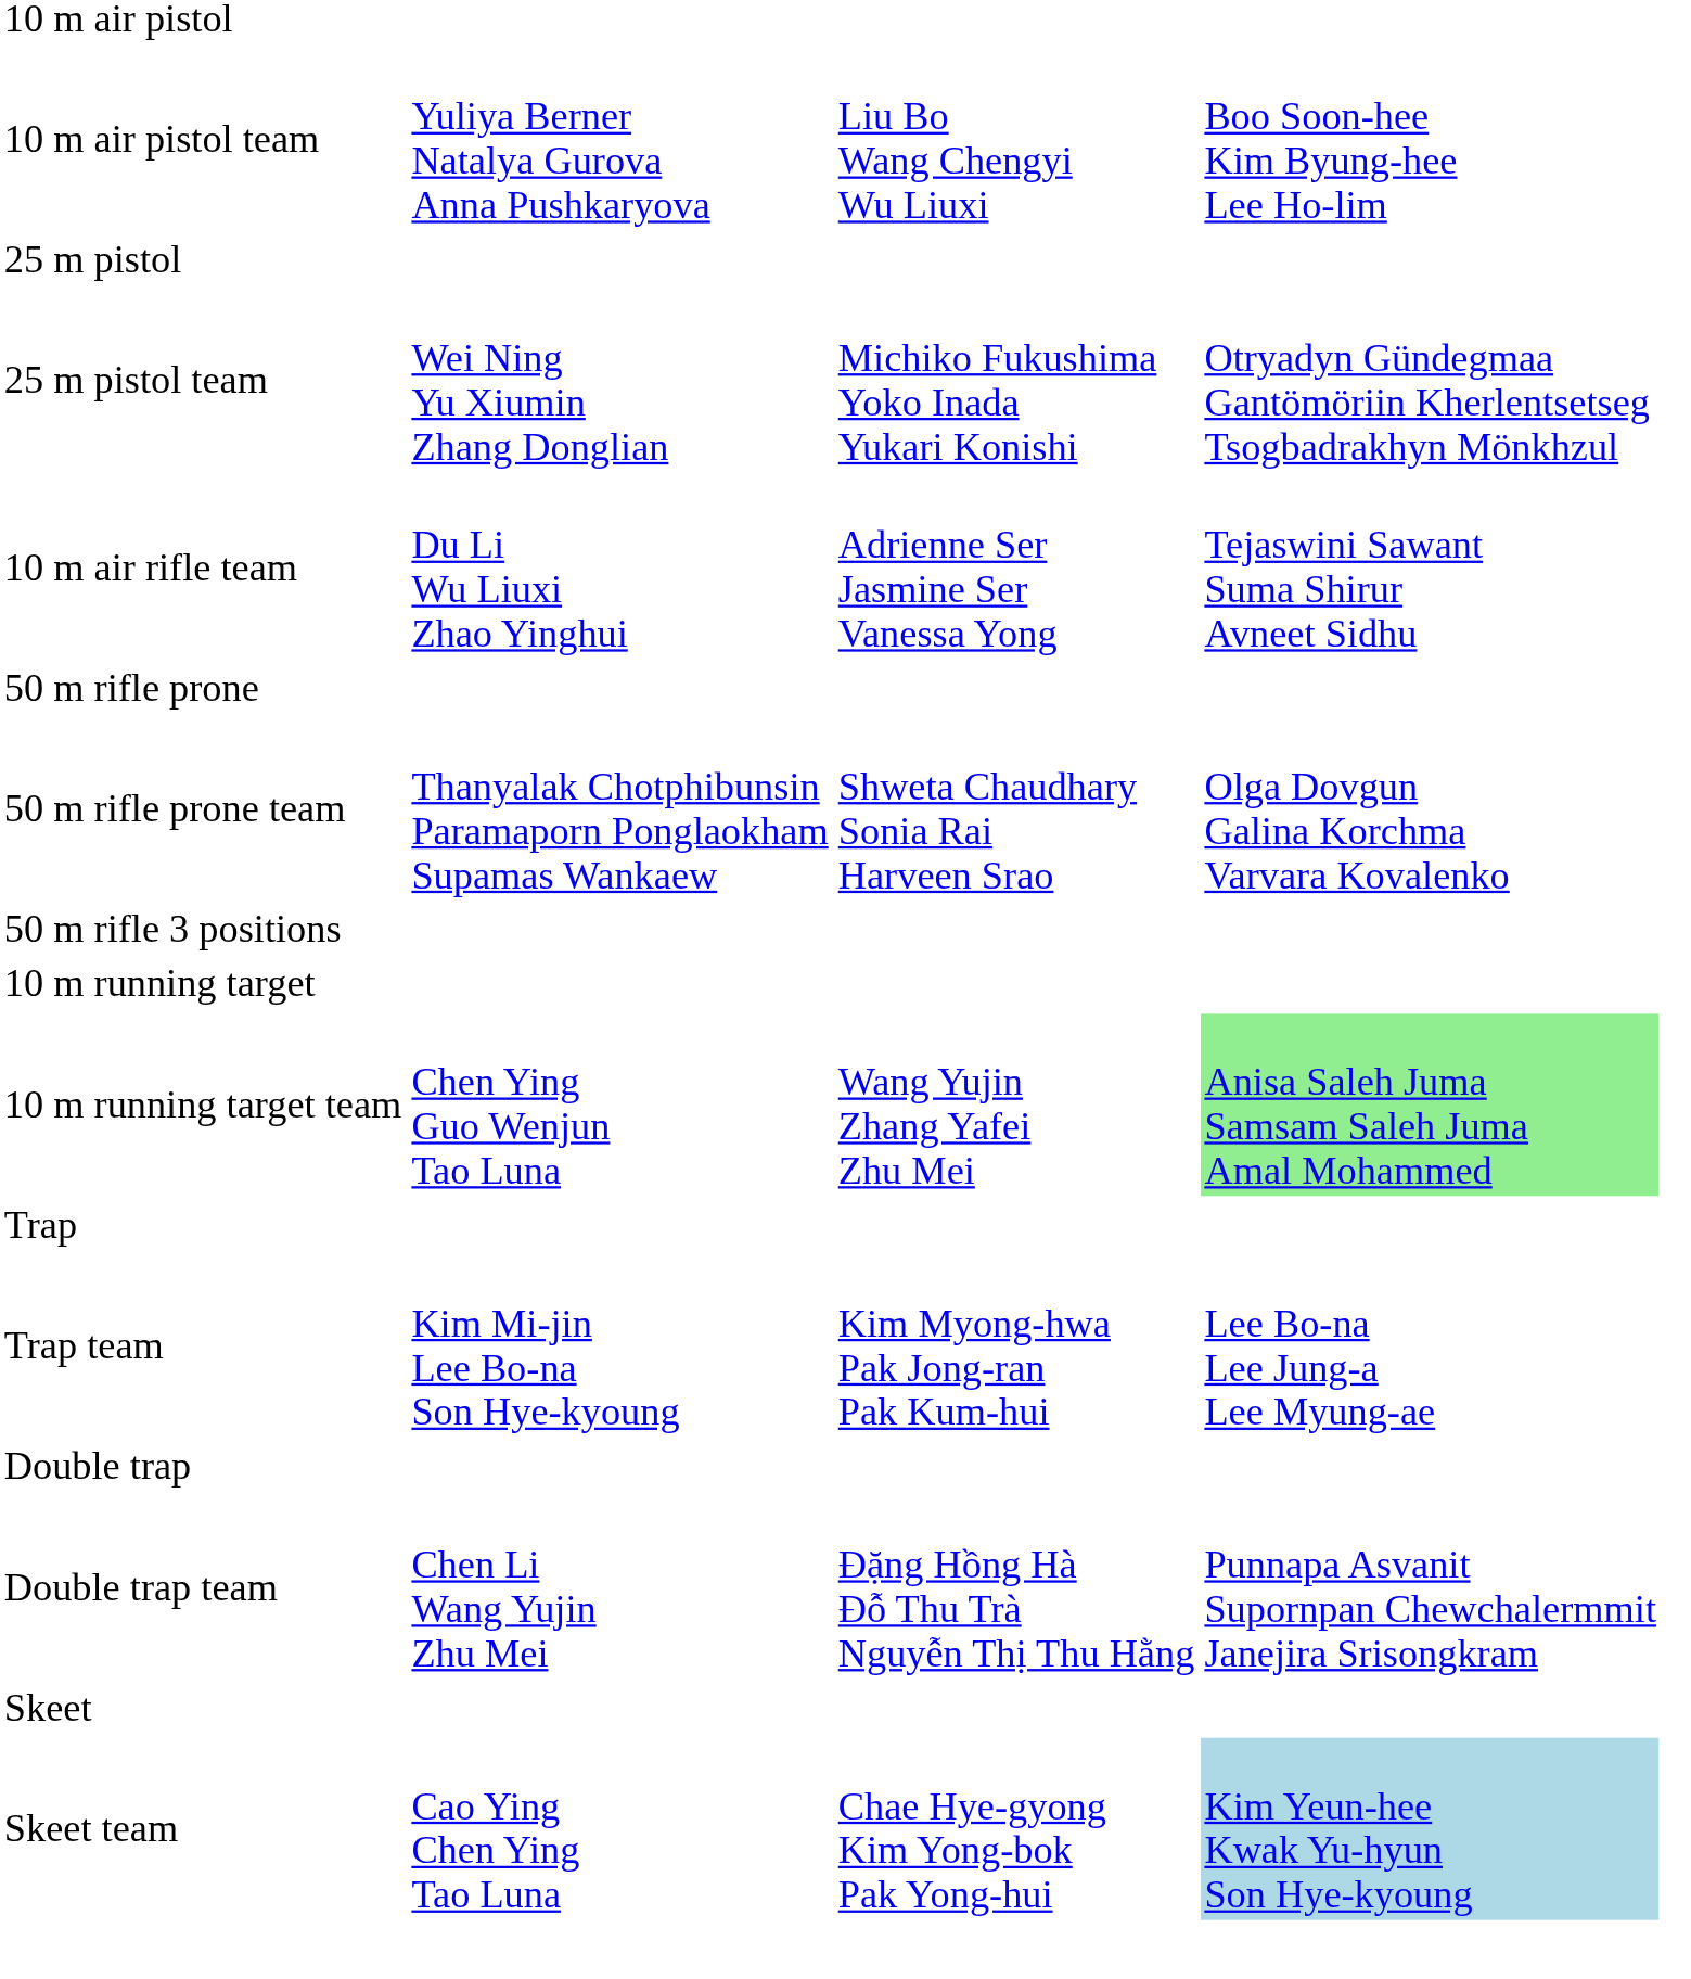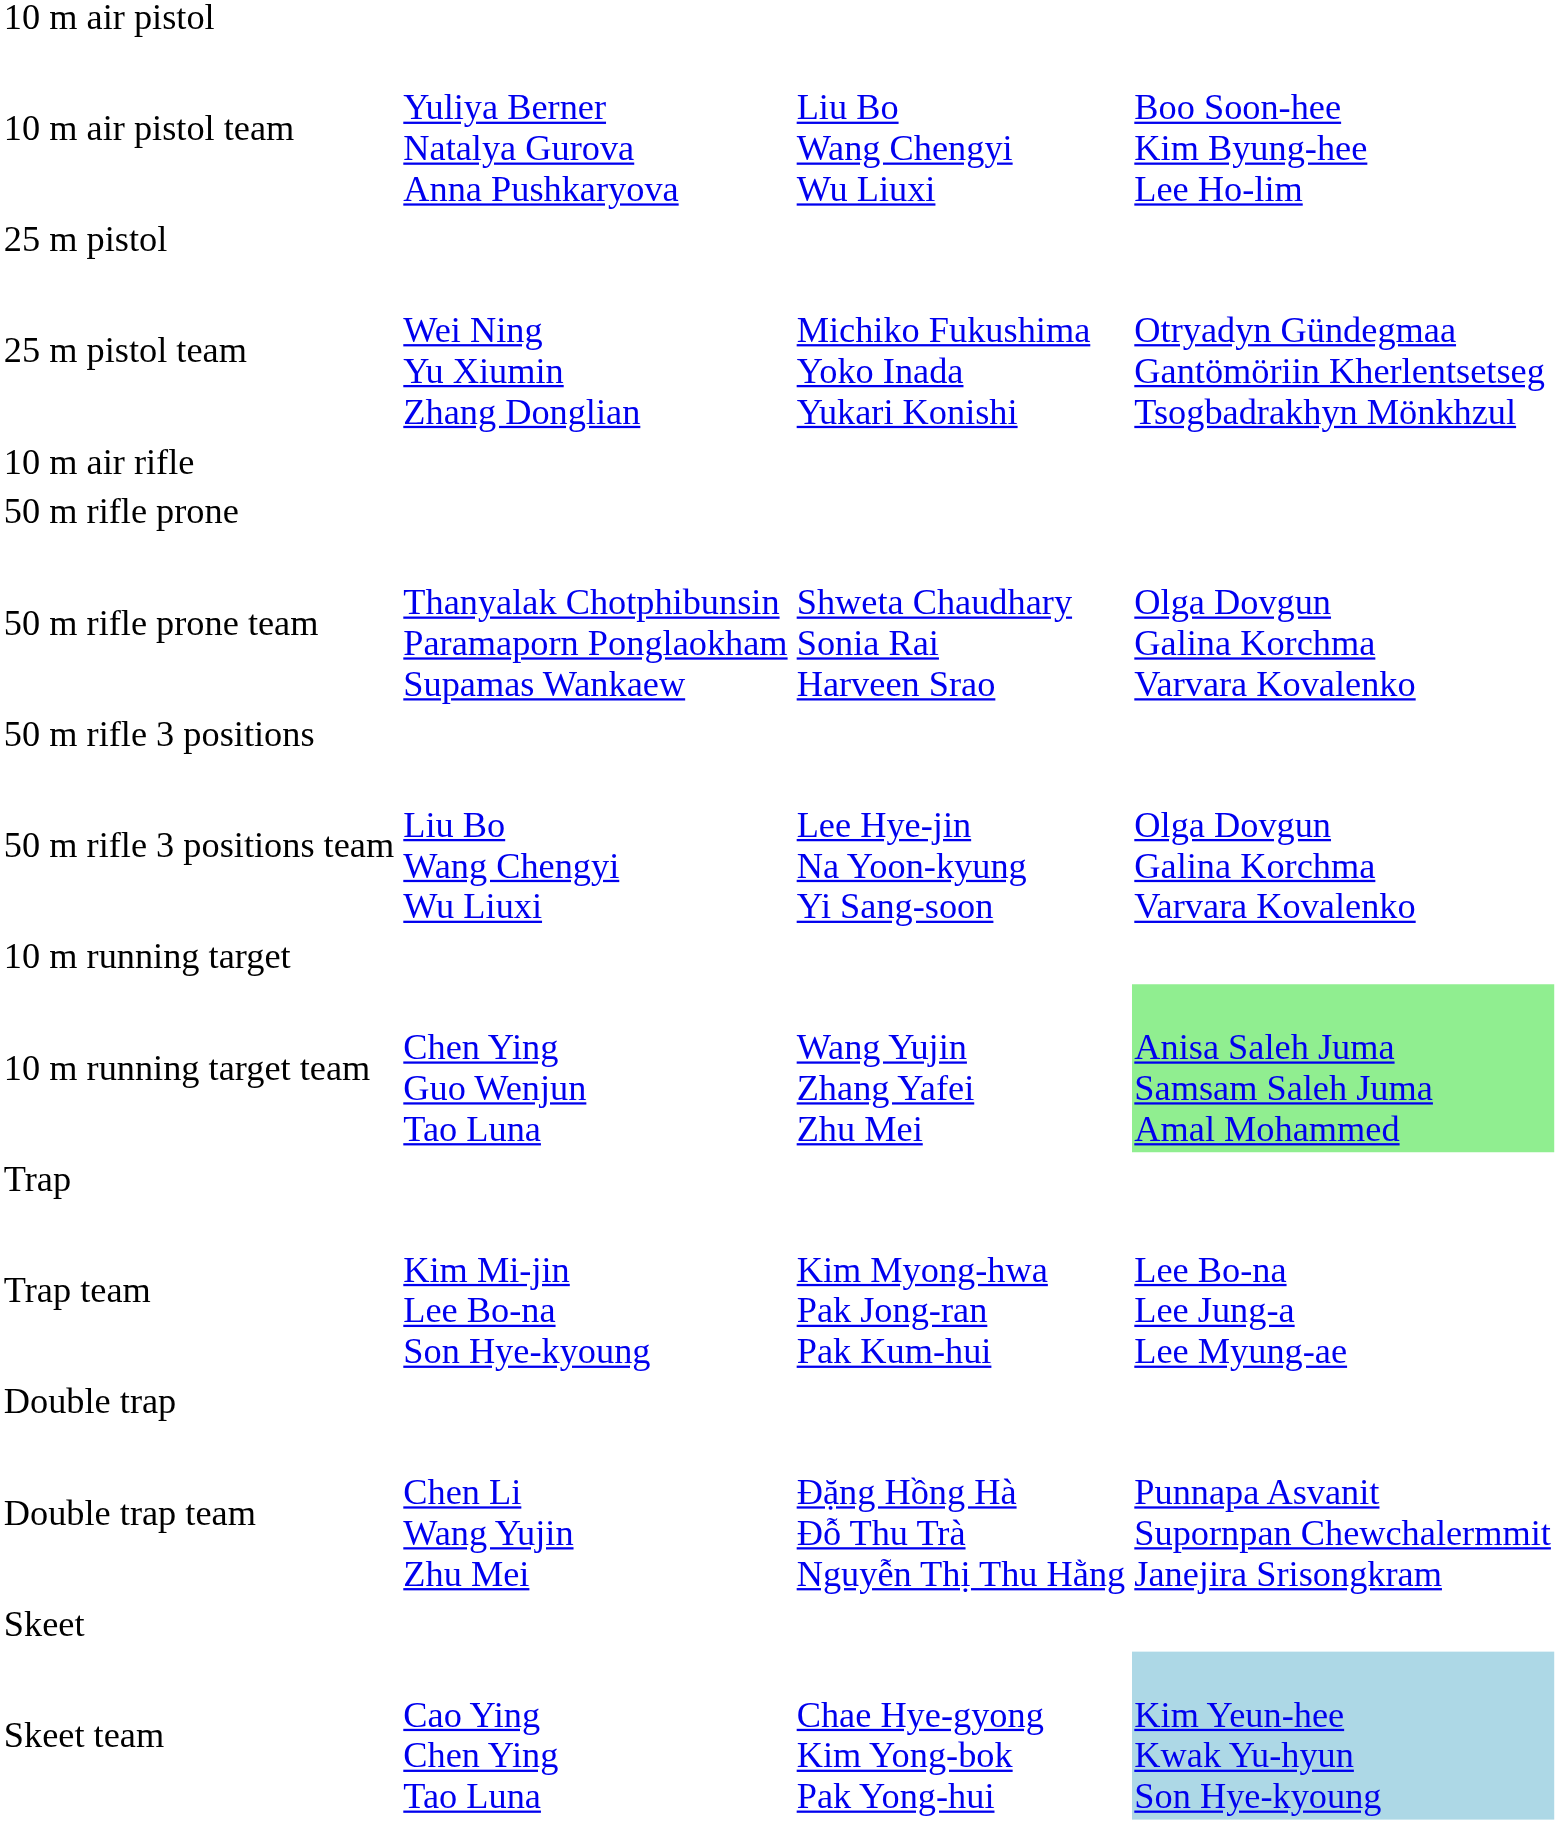+ row: 10 m air rifle
- row: 10 m air rifle team | Du Li Wu Liuxi Zhao Yinghui | Adrienne Ser Jasmine Ser Vanessa Yong | Tejaswini Sawant Suma Shirur Avneet Sidhu
+ row: 50 m rifle 3 positions team | Liu Bo Wang Chengyi Wu Liuxi | Lee Hye-jin Na Yoon-kyung Yi Sang-soon | Olga Dovgun Galina Korchma Varvara Kovalenko
